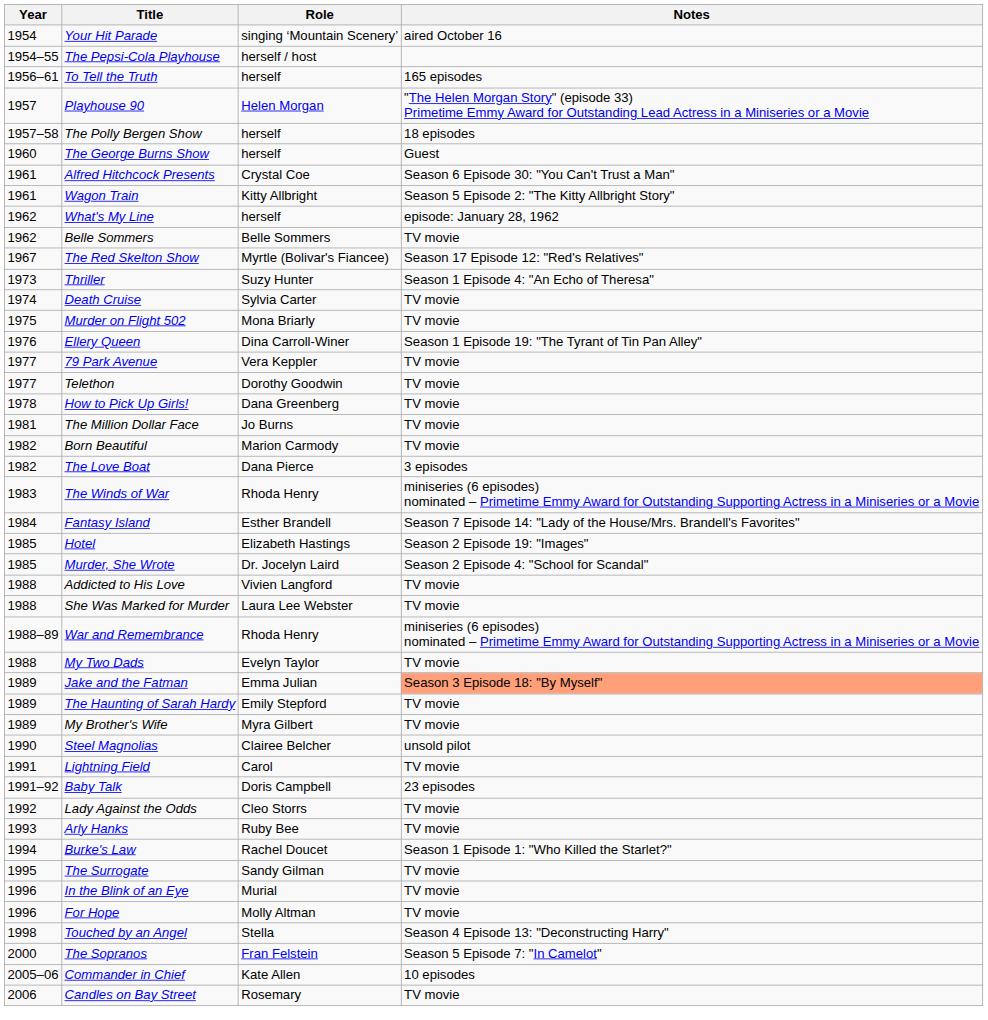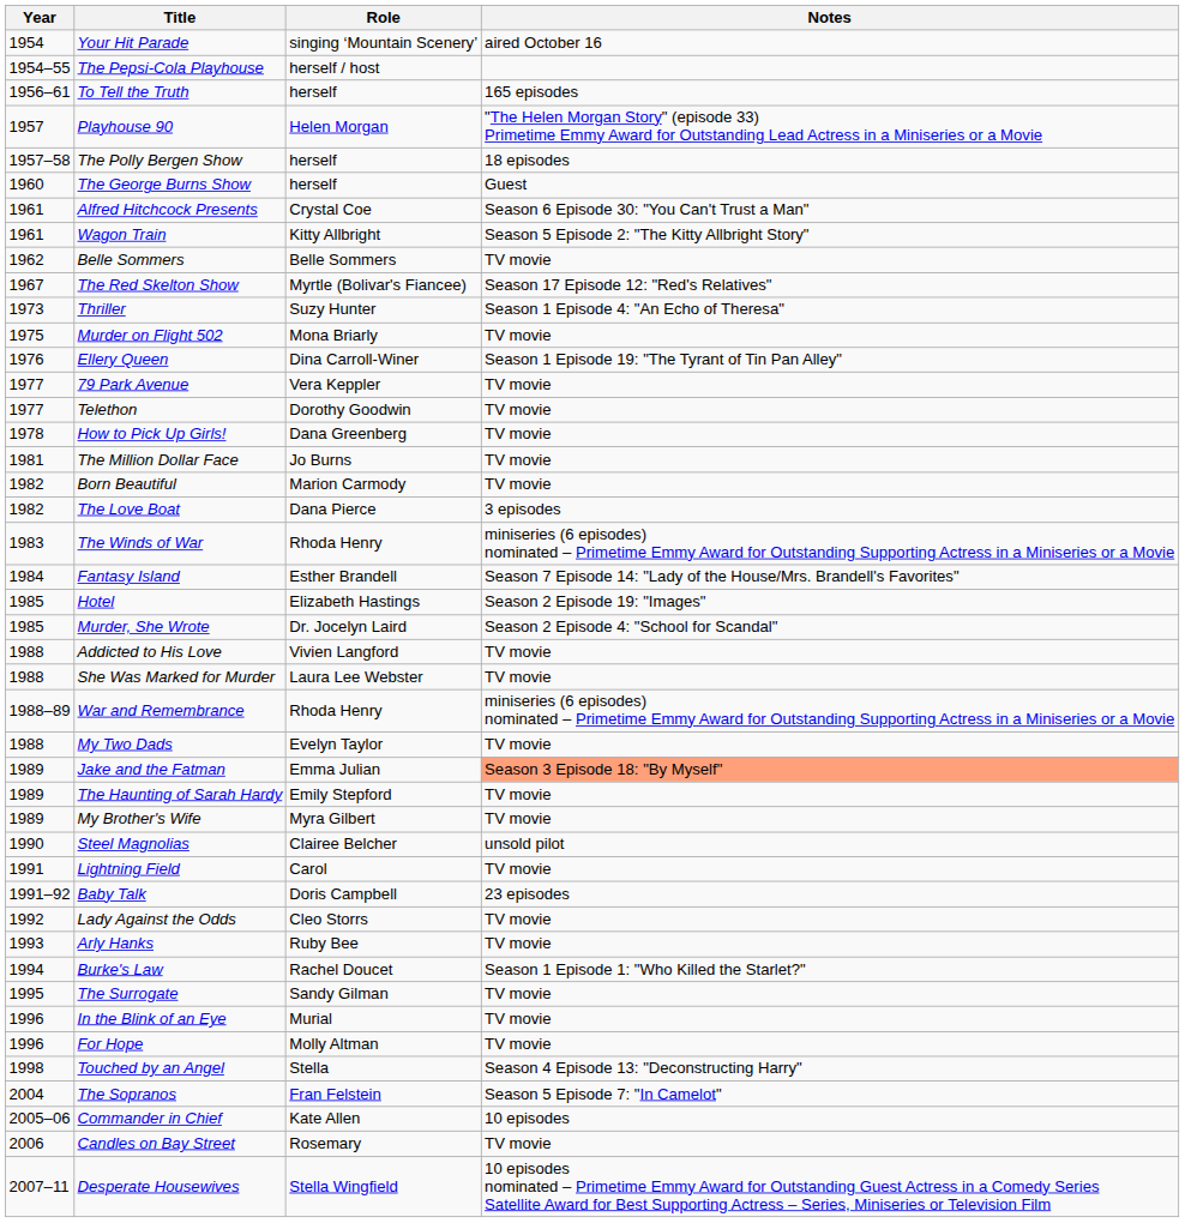- row: 1962 | What's My Line | herself | episode: January 28, 1962
- row: 1974 | Death Cruise | Sylvia Carter | TV movie
The Sopranos | Year: 2000 -> 2004
+ row: 2007–11 | Desperate Housewives | Stella Wingfield | 10 episodes nominated – Primetime Emmy Award for Outstanding Guest Actress in a Comedy Series Satellite Award for Best Supporting Actress – Series, Miniseries or Television Film
